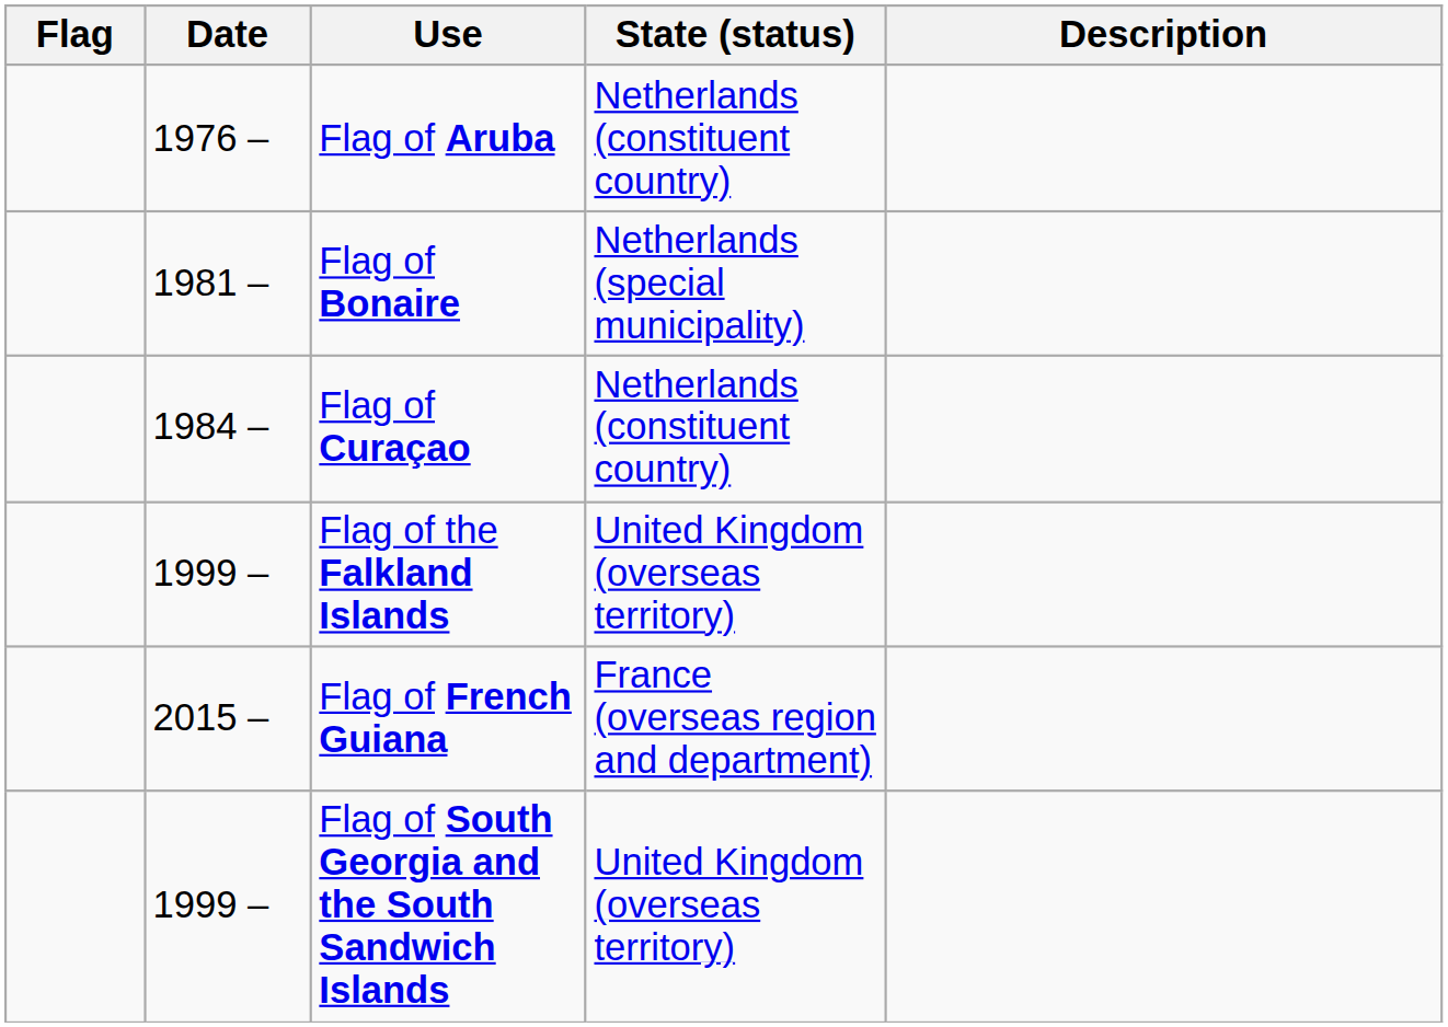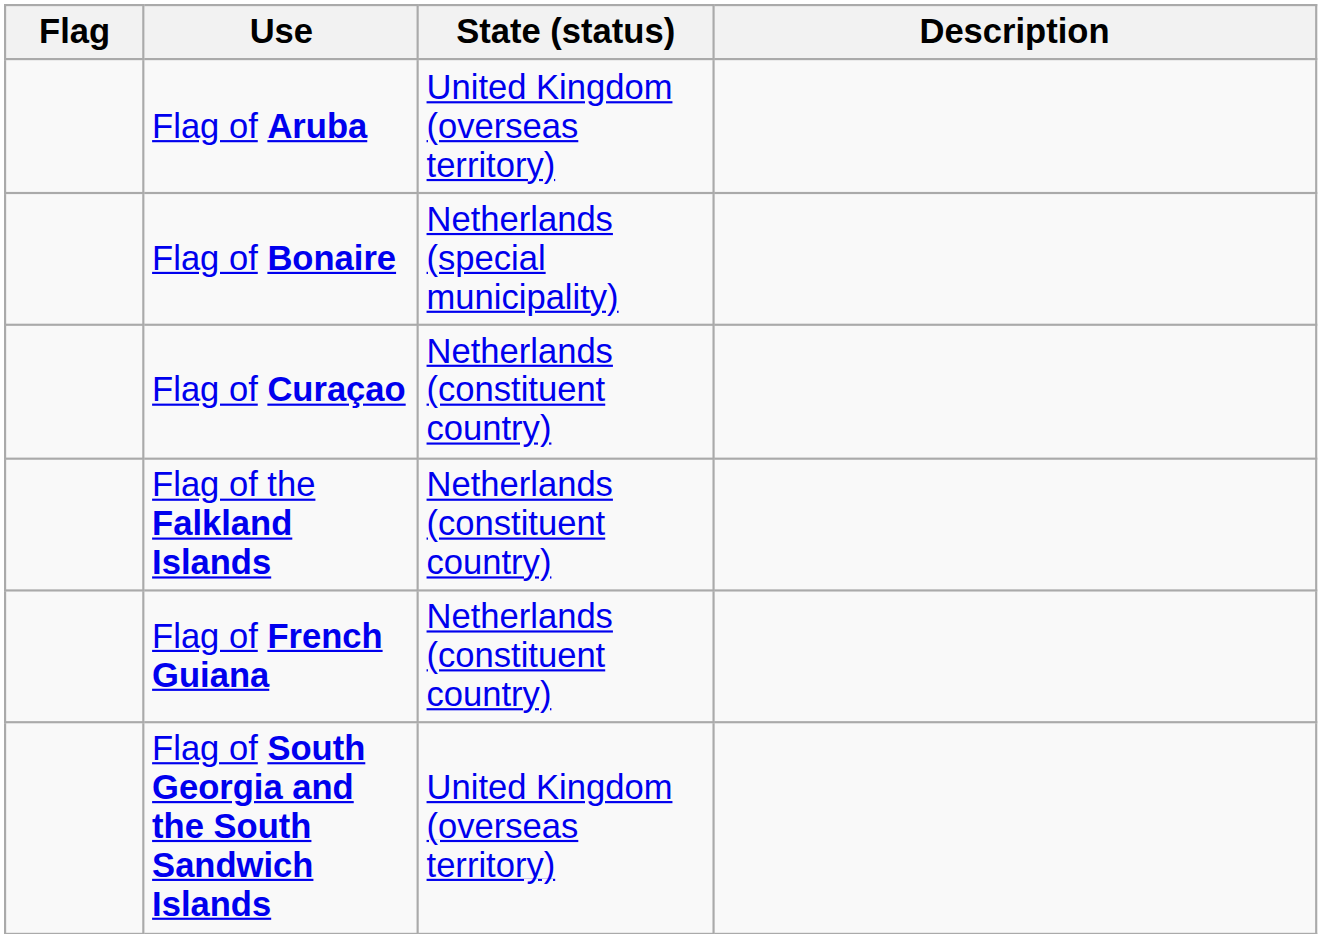- column: Date | 1976 – | 1981 – | 1984 – | 1999 – | 2015 – | 1999 –
Flag of Aruba | State (status): Netherlands (constituent country) -> United Kingdom (overseas territory)
Flag of the Falkland Islands | State (status): United Kingdom (overseas territory) -> Netherlands (constituent country)
Flag of French Guiana | State (status): France (overseas region and department) -> Netherlands (constituent country)
